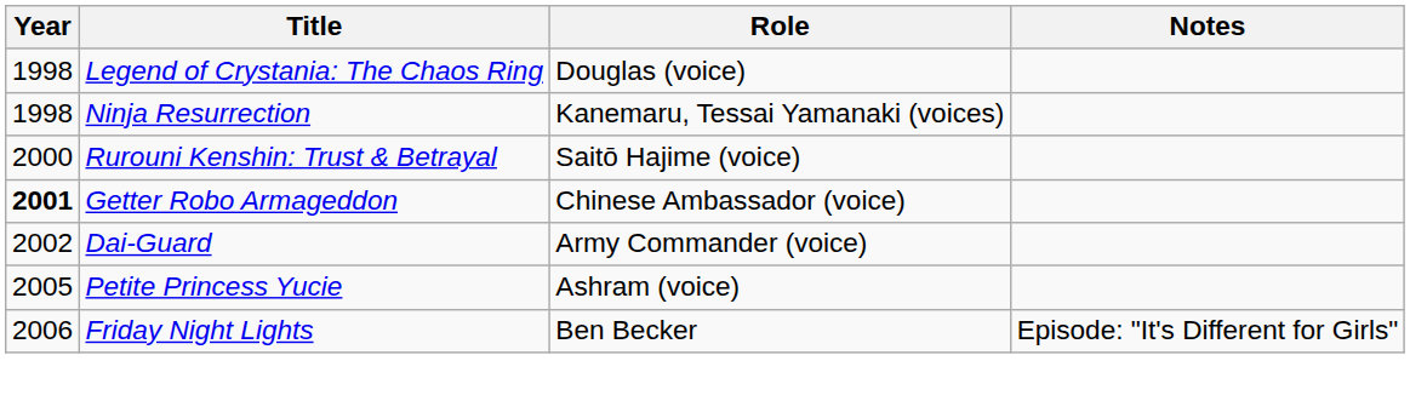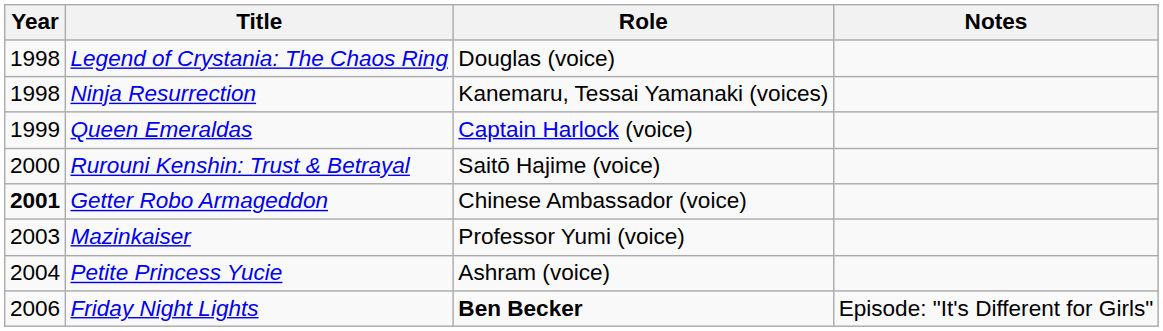+ row: 1999 | Queen Emeraldas | Captain Harlock (voice)
- row: 2002 | Dai-Guard | Army Commander (voice)
+ row: 2003 | Mazinkaiser | Professor Yumi (voice)
Petite Princess Yucie | Year: 2005 -> 2004
Friday Night Lights | Role: normal -> bold
